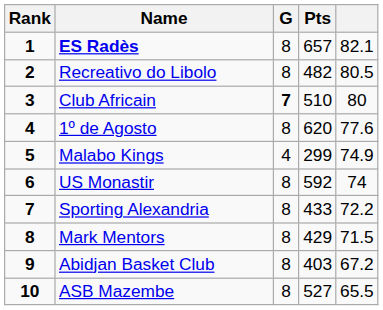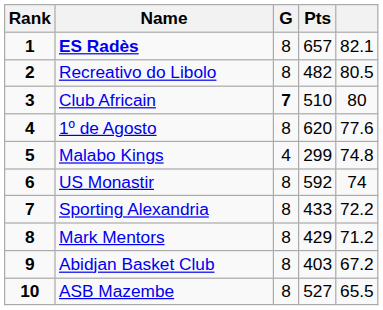Malabo Kings | column 5: 74.9 -> 74.8
Mark Mentors | column 5: 71.5 -> 71.2
